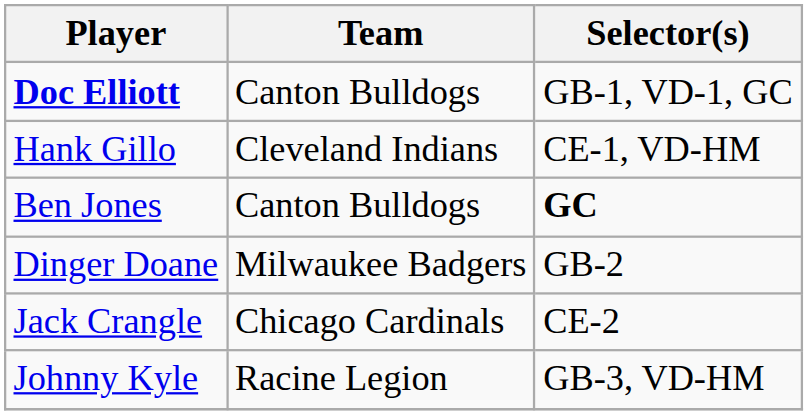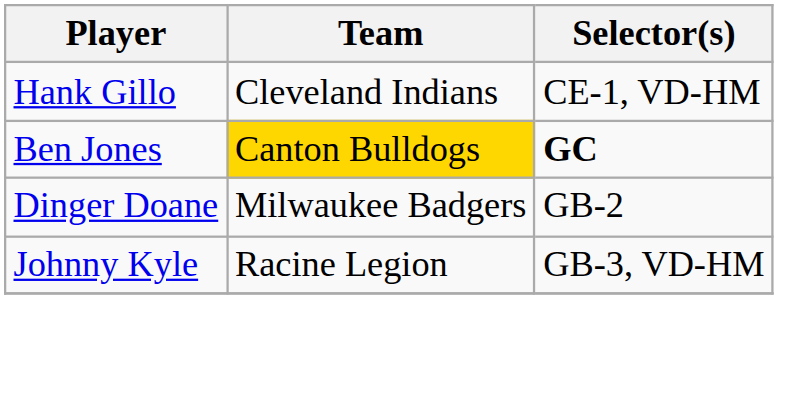- row: Doc Elliott | Canton Bulldogs | GB-1, VD-1, GC
Ben Jones | Team: no background -> gold background
- row: Jack Crangle | Chicago Cardinals | CE-2
